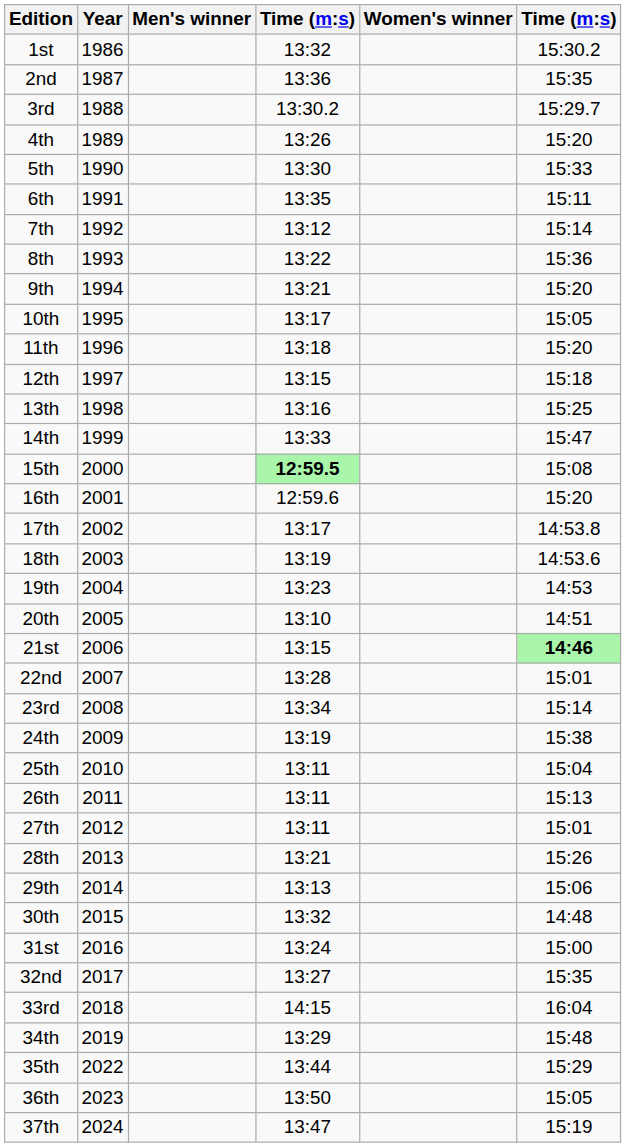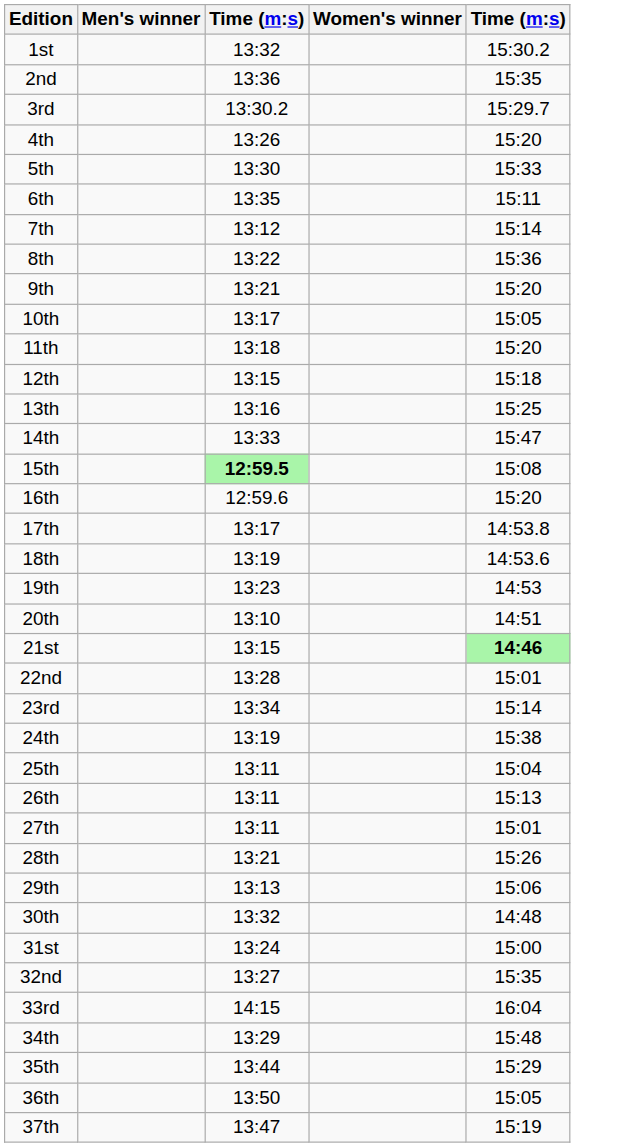- column: Year | 1986 | 1987 | 1988 | 1989 | 1990 | 1991 | 1992 | 1993 | 1994 | 1995 | 1996 | 1997 | 1998 | 1999 | 2000 | 2001 | 2002 | 2003 | 2004 | 2005 | 2006 | 2007 | 2008 | 2009 | 2010 | 2011 | 2012 | 2013 | 2014 | 2015 | 2016 | 2017 | 2018 | 2019 | 2022 | 2023 | 2024
